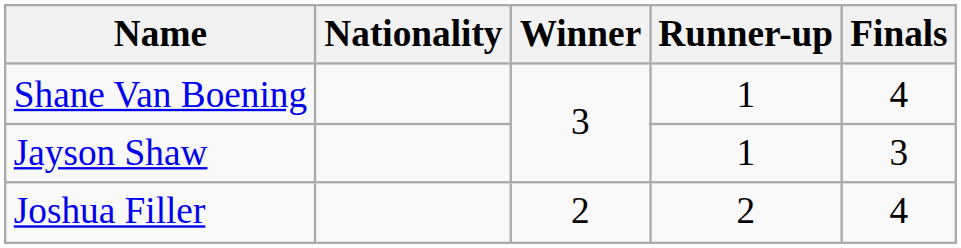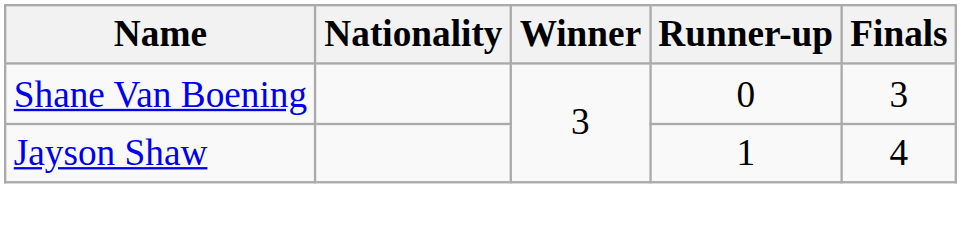Shane Van Boening | Runner-up: 1 -> 0
Shane Van Boening | Finals: 4 -> 3
Jayson Shaw | Finals: 3 -> 4
- row: Joshua Filler | 2 | 2 | 4
